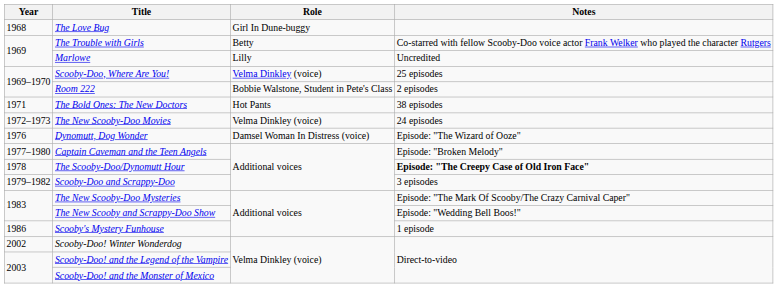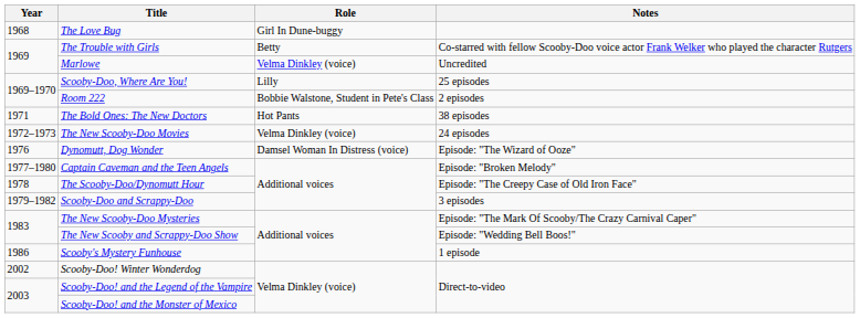Marlowe | Role: Lilly -> Velma Dinkley (voice)
Scooby-Doo, Where Are You! | Role: Velma Dinkley (voice) -> Lilly
The Scooby-Doo/Dynomutt Hour | Notes: bold -> normal
